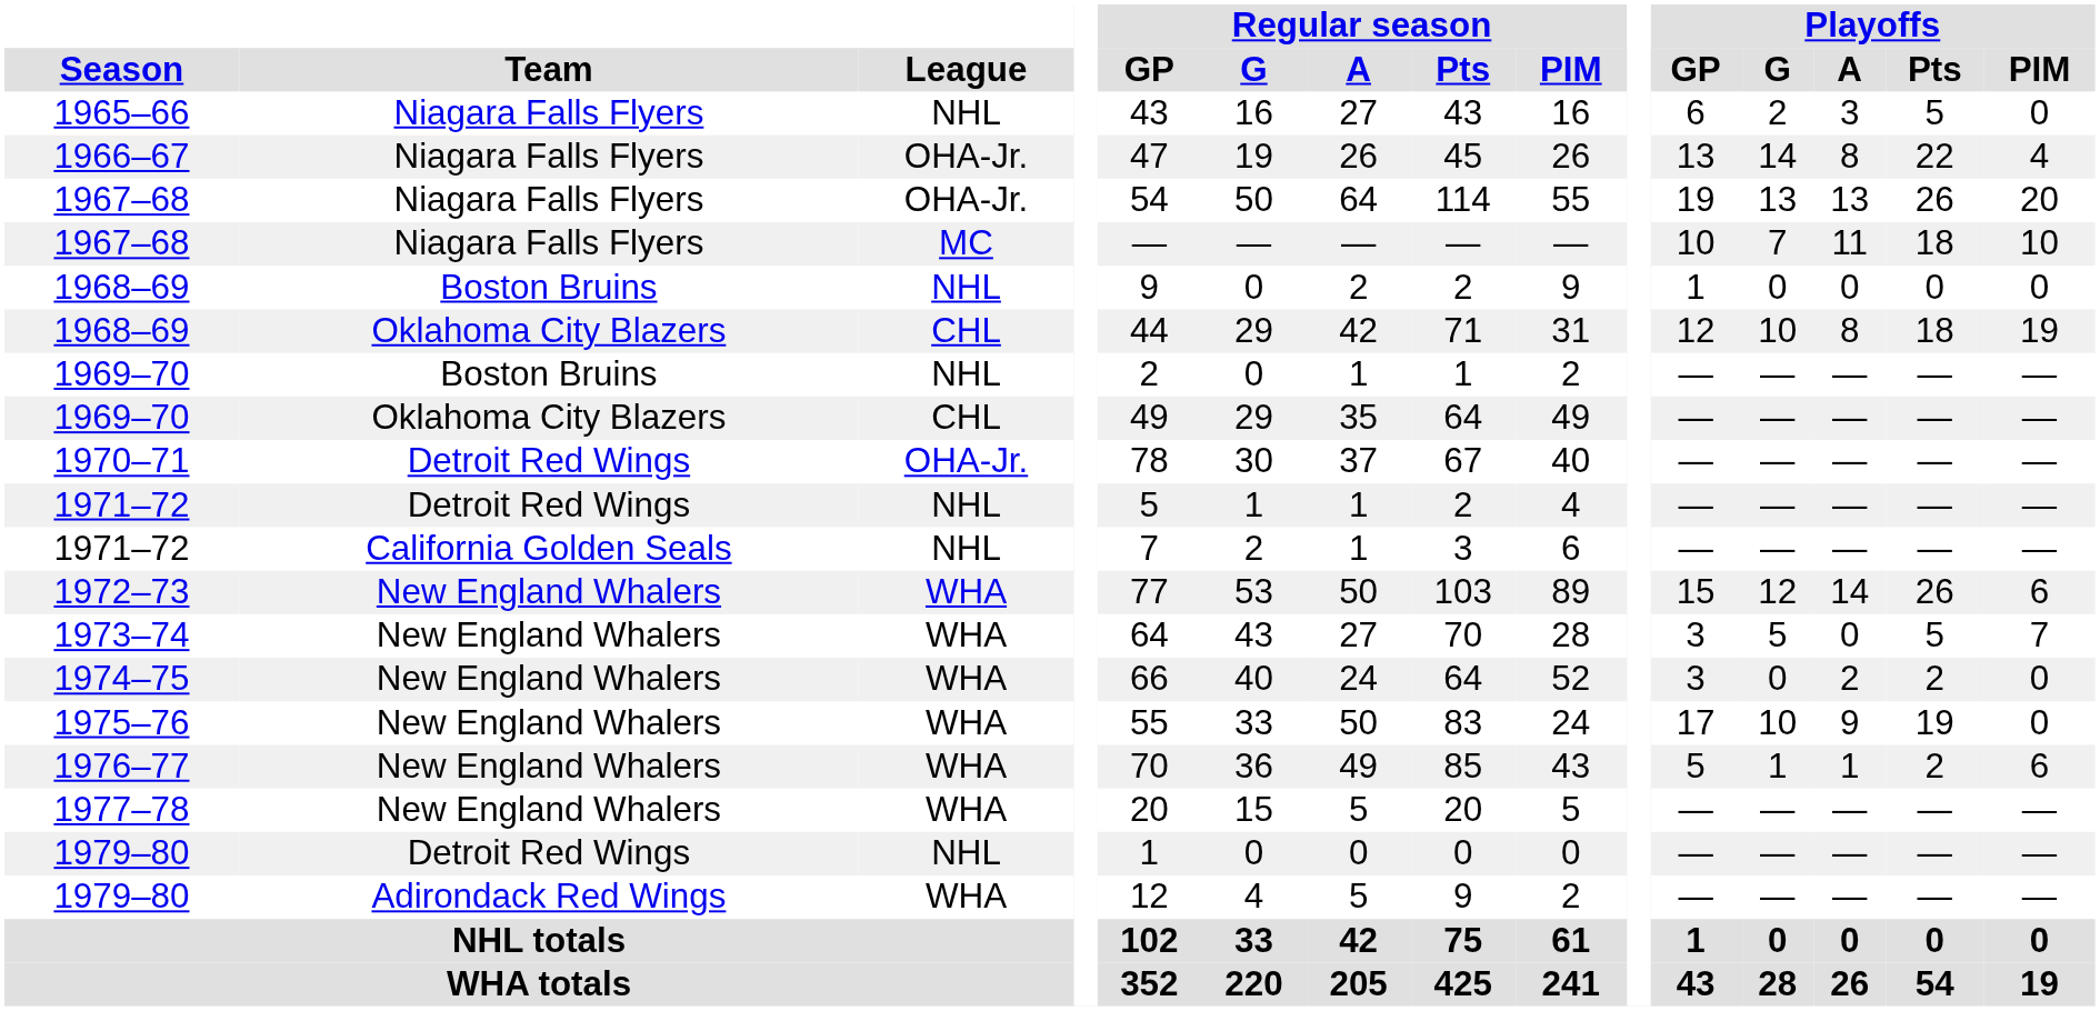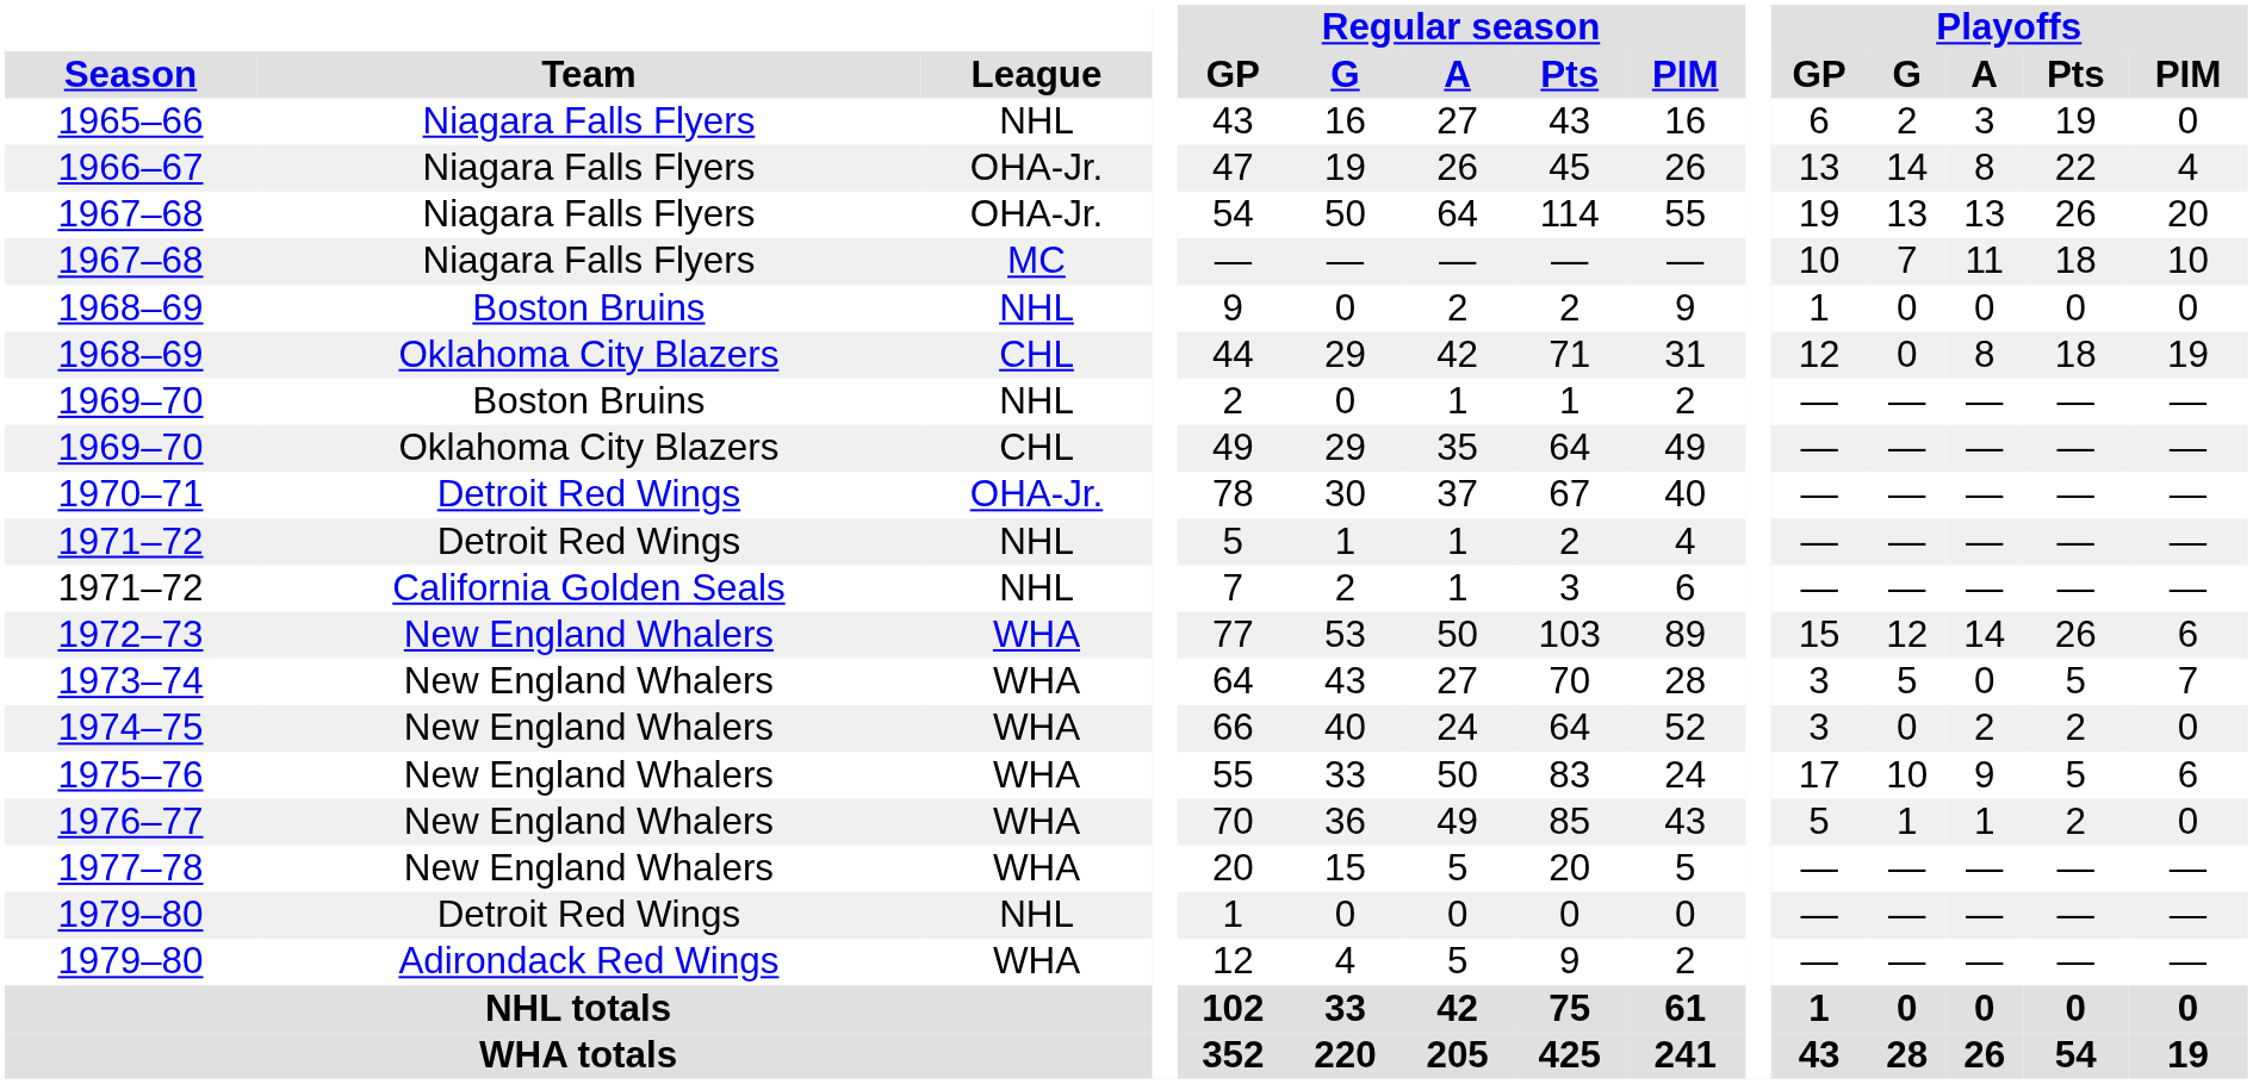1965–66 | Playoffs / Pts: 5 -> 19
1968–69 / Oklahoma City Blazers | Playoffs / G: 10 -> 0
1975–76 | Playoffs / Pts: 19 -> 5
1975–76 | Playoffs / PIM: 0 -> 6
1976–77 | Playoffs / PIM: 6 -> 0
